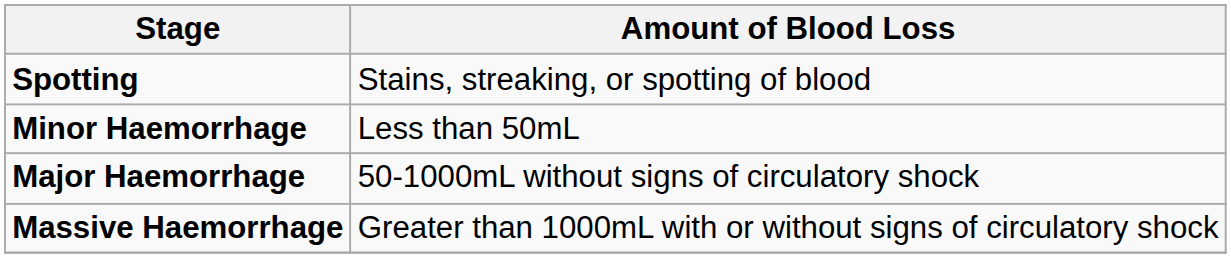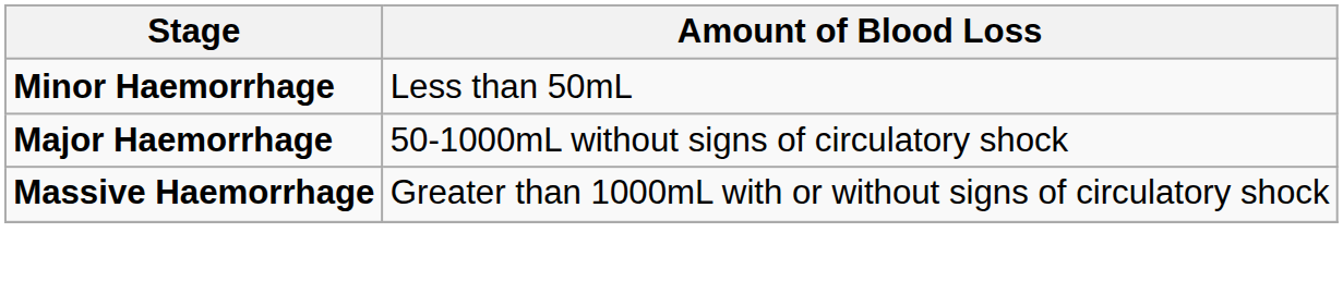- row: Spotting | Stains, streaking, or spotting of blood
